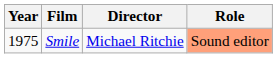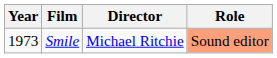Smile | Year: 1975 -> 1973
